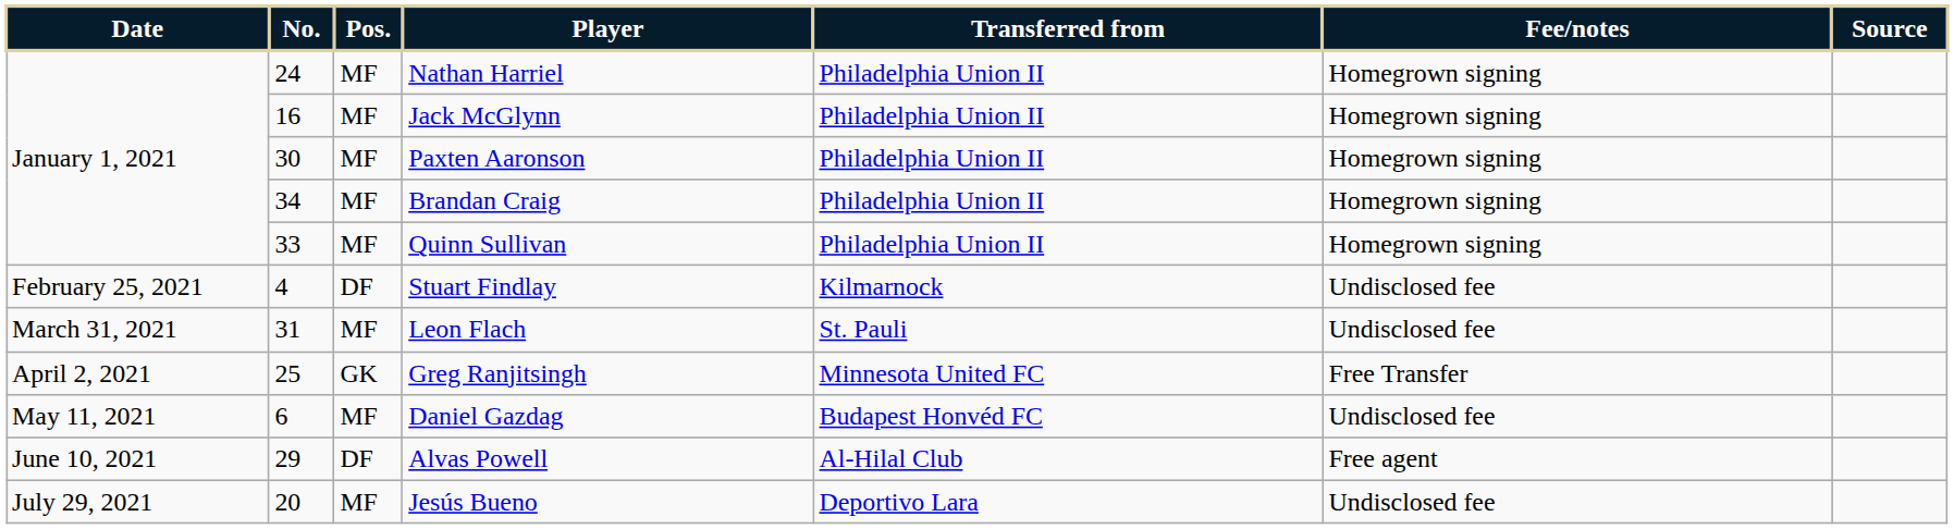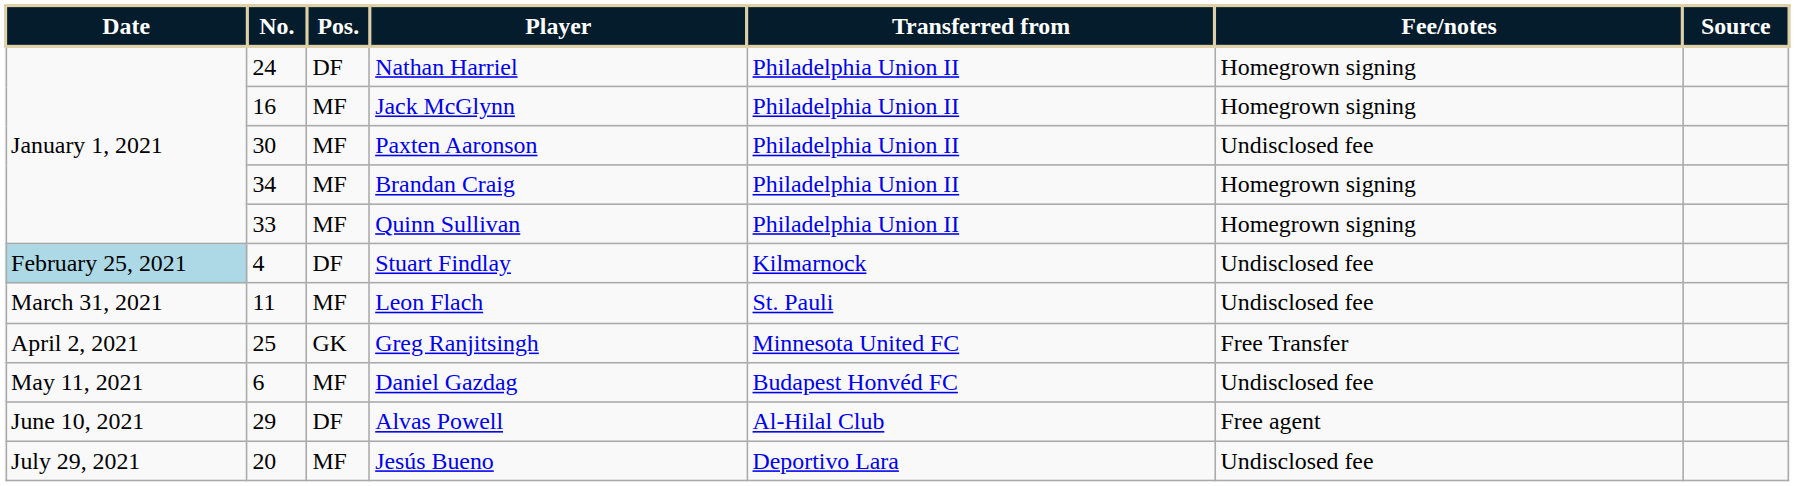Nathan Harriel | Pos.: MF -> DF
Paxten Aaronson | Fee/notes: Homegrown signing -> Undisclosed fee
Stuart Findlay | Date: no background -> lightblue background
Leon Flach | No.: 31 -> 11
